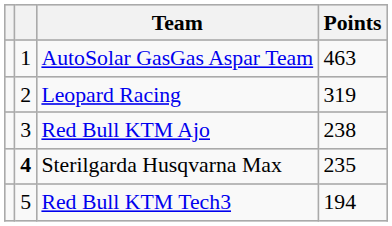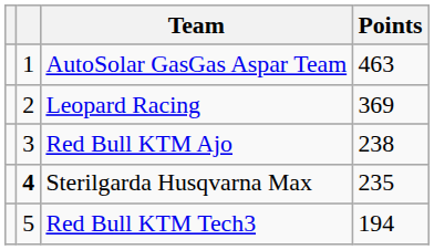Leopard Racing | Points: 319 -> 369
